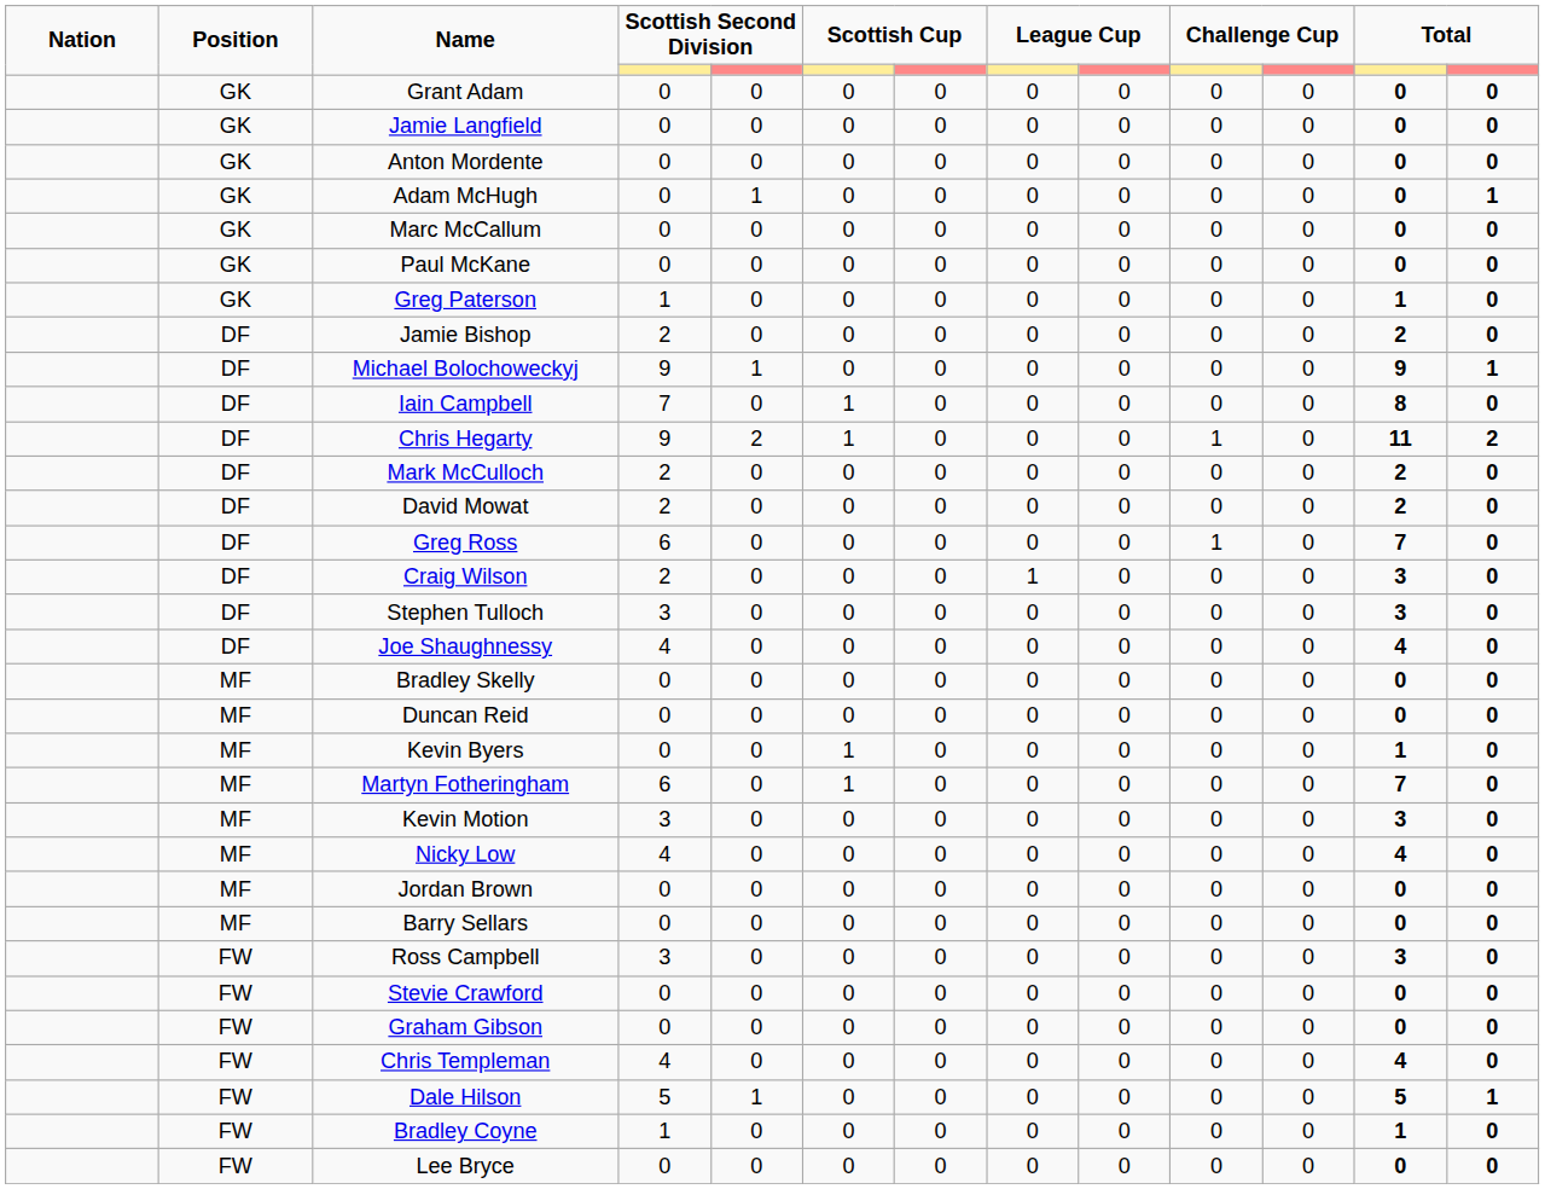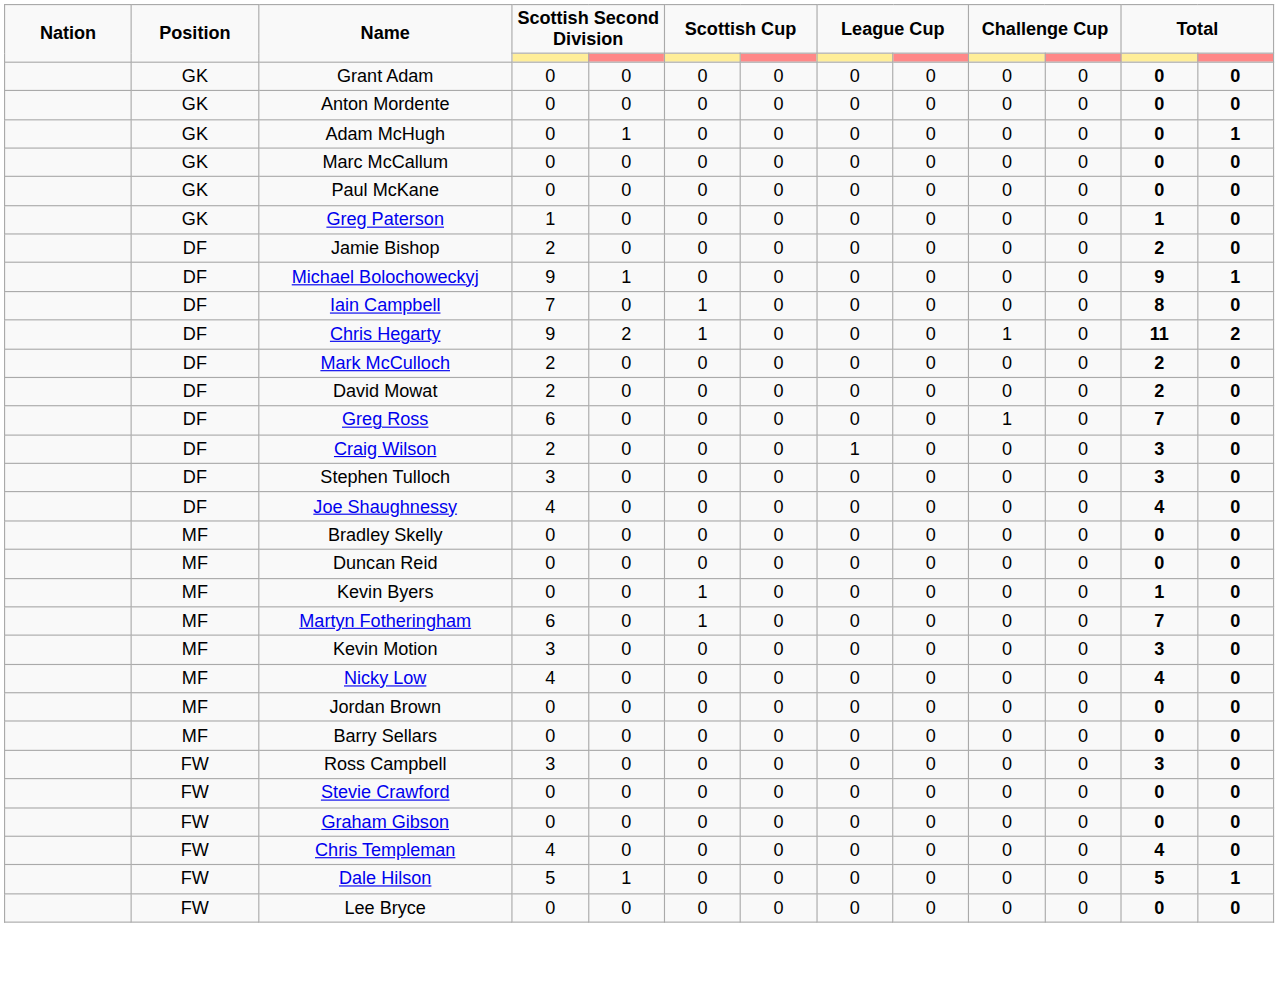- row: GK | Jamie Langfield | 0 | 0 | 0 | 0 | 0 | 0 | 0 | 0 | 0 | 0
- row: FW | Bradley Coyne | 1 | 0 | 0 | 0 | 0 | 0 | 0 | 0 | 1 | 0
